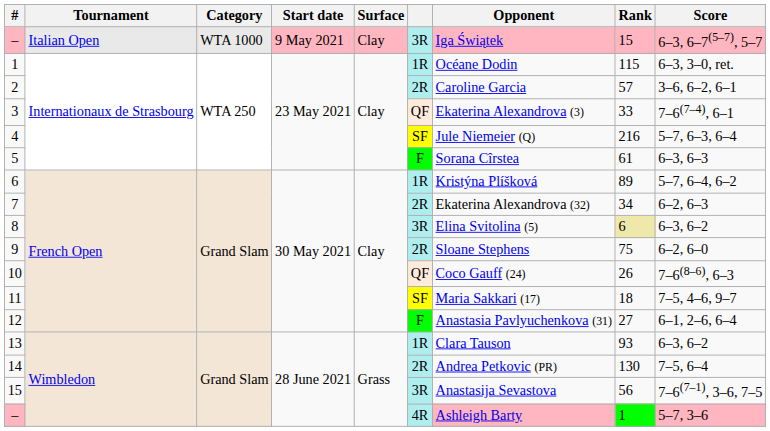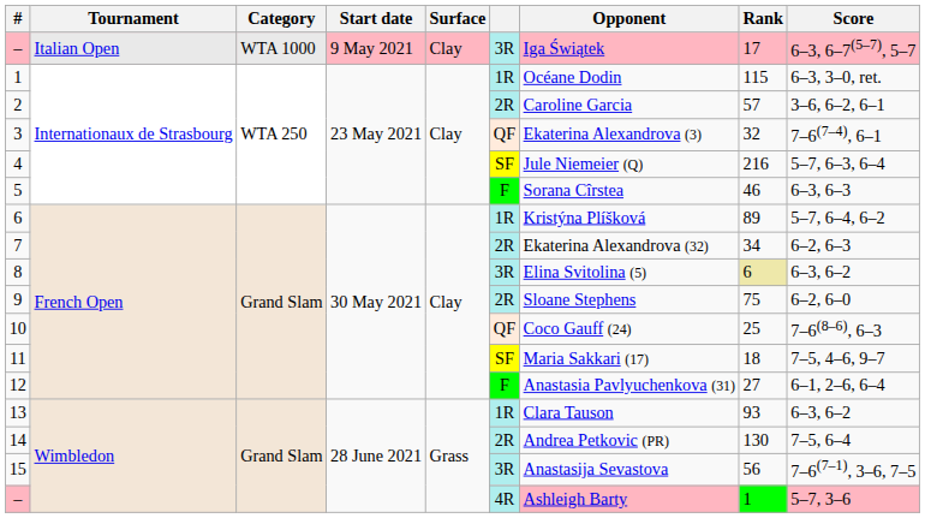– / Italian Open | Rank: 15 -> 17
3 | Rank: 33 -> 32
5 | Rank: 61 -> 46
10 | Rank: 26 -> 25
